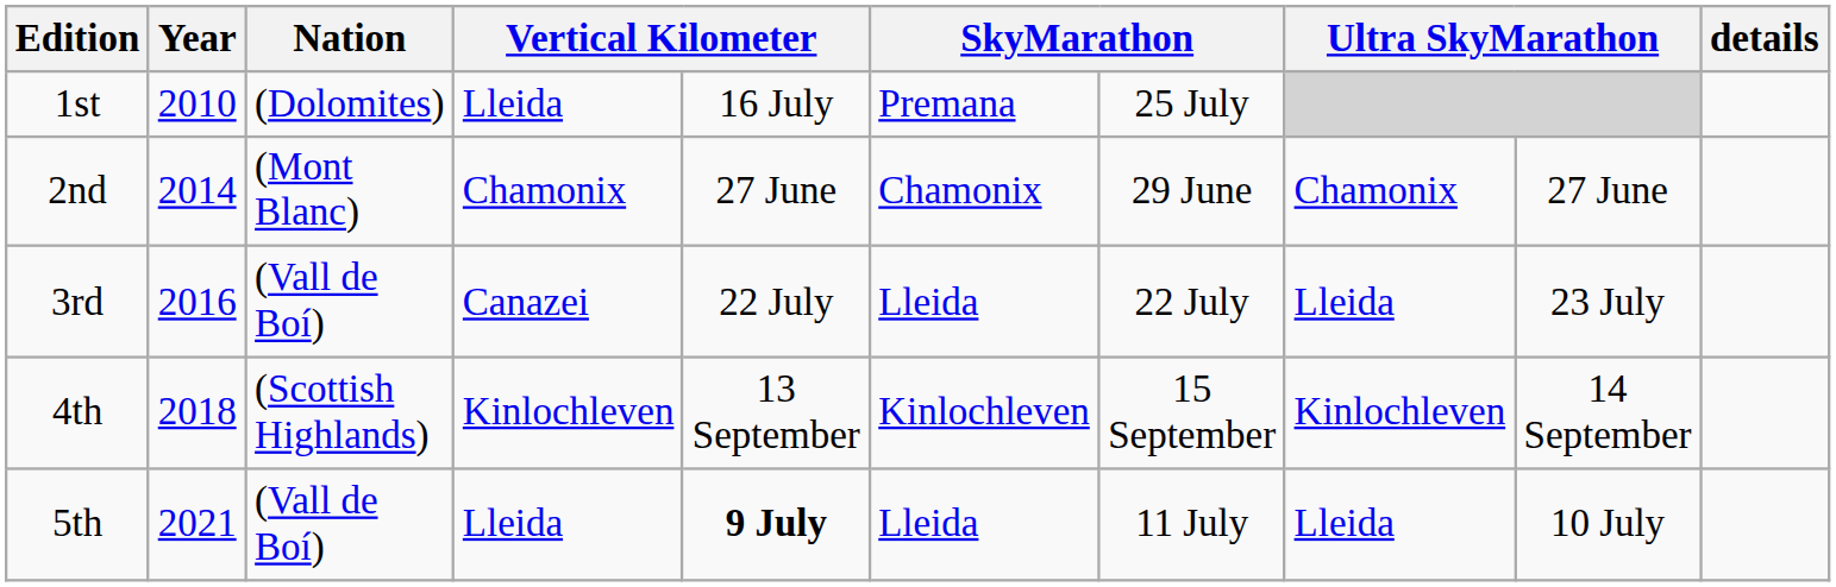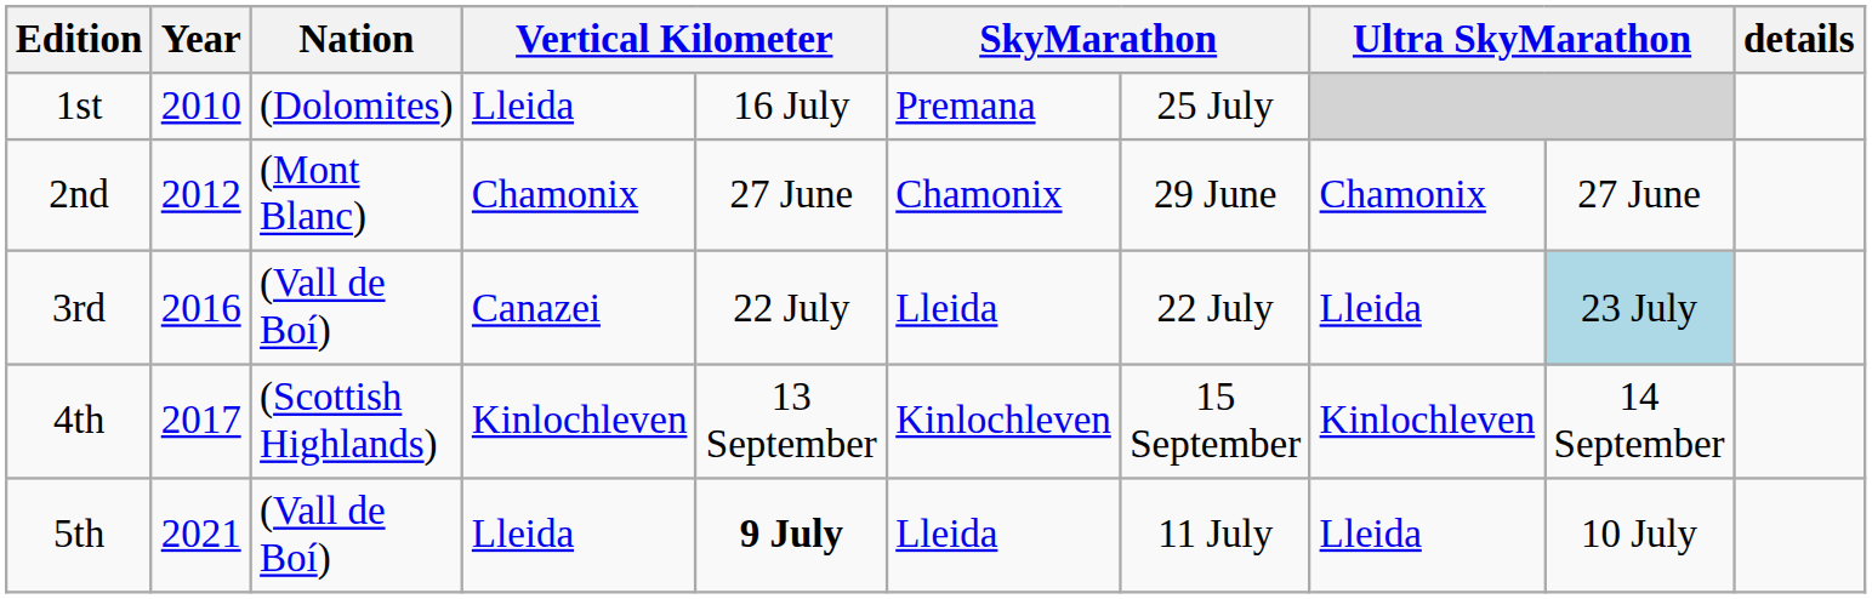2nd | Year: 2014 -> 2012
3rd | column 9: no background -> lightblue background
4th | Year: 2018 -> 2017
